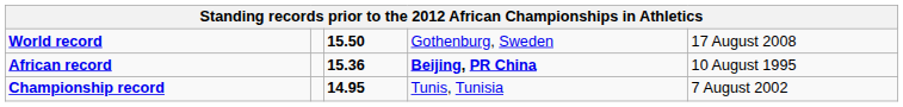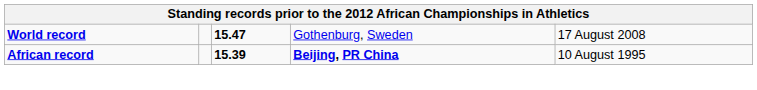World record | column 3: 15.50 -> 15.47
African record | column 3: 15.36 -> 15.39
- row: Championship record | 14.95 | Tunis, Tunisia | 7 August 2002
